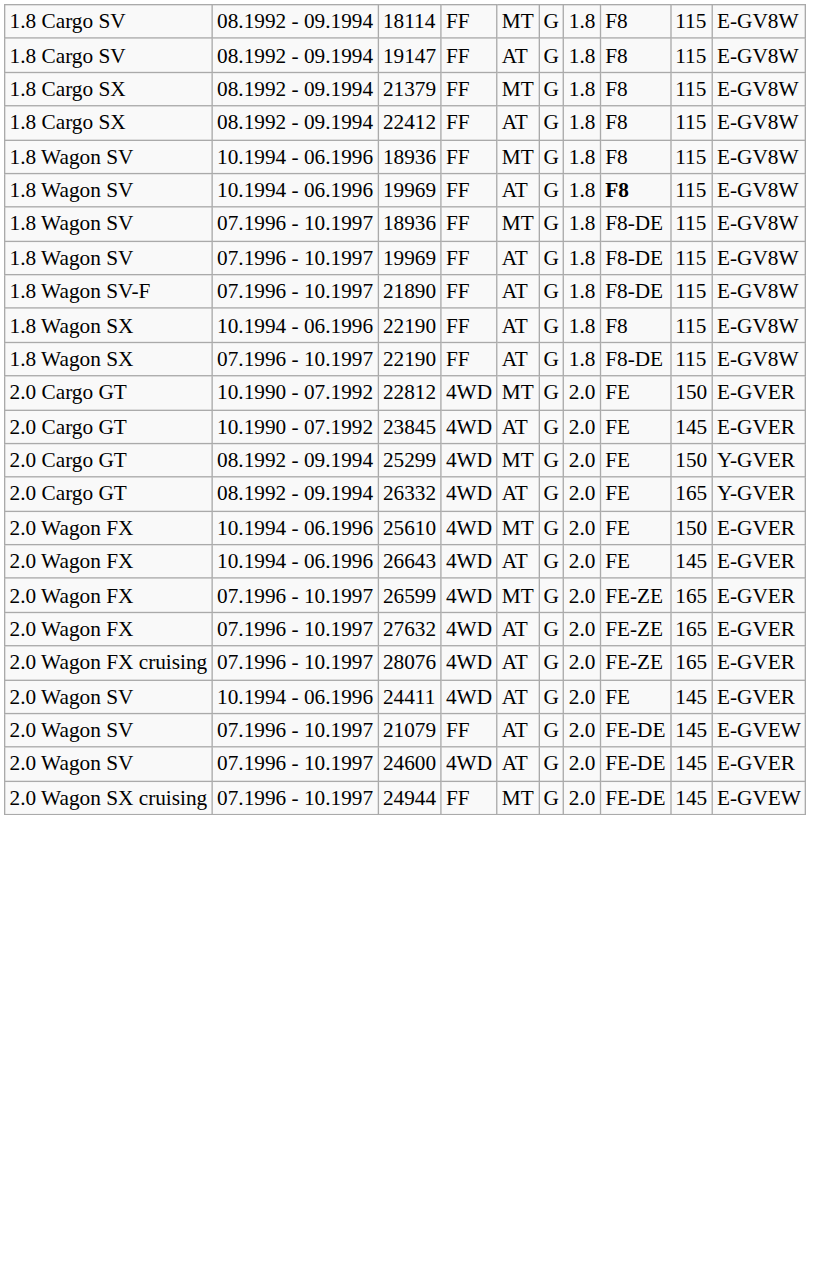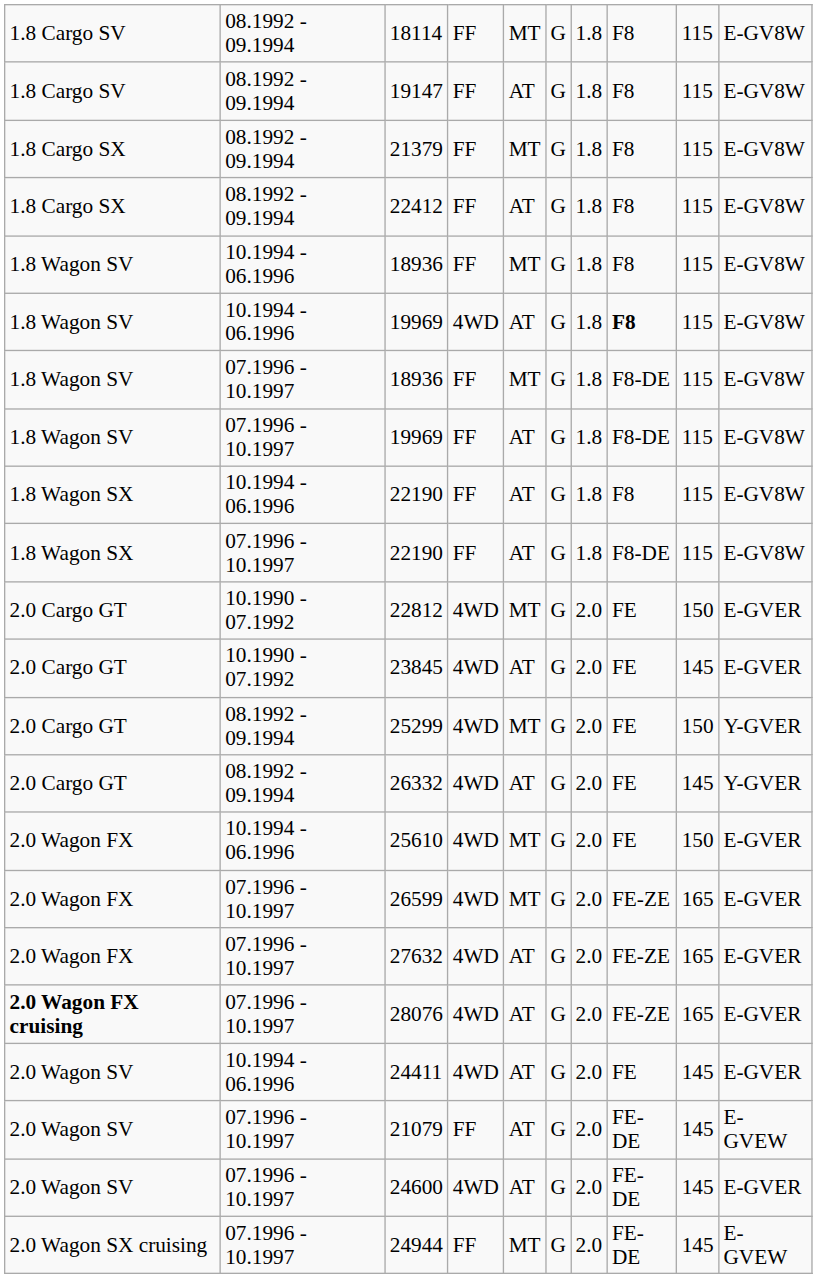10.1994 - 06.1996 / 19969 | column 4: FF -> 4WD
- row: 1.8 Wagon SV-F | 07.1996 - 10.1997 | 21890 | FF | AT | G | 1.8 | F8-DE | 115 | E-GV8W
26332 | column 9: 165 -> 145
- row: 2.0 Wagon FX | 10.1994 - 06.1996 | 26643 | 4WD | AT | G | 2.0 | FE | 145 | E-GVER
28076 | column 1: normal -> bold
